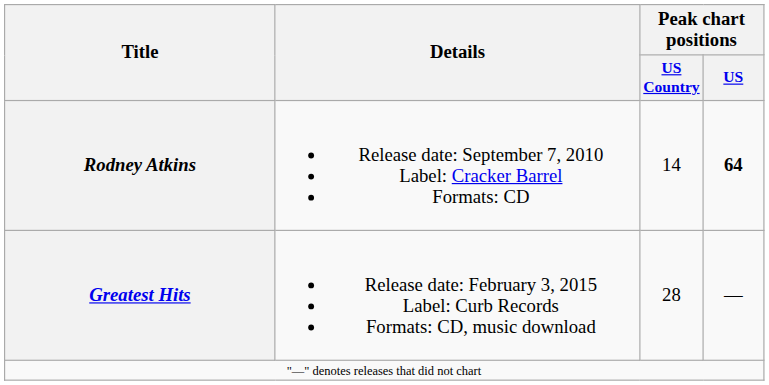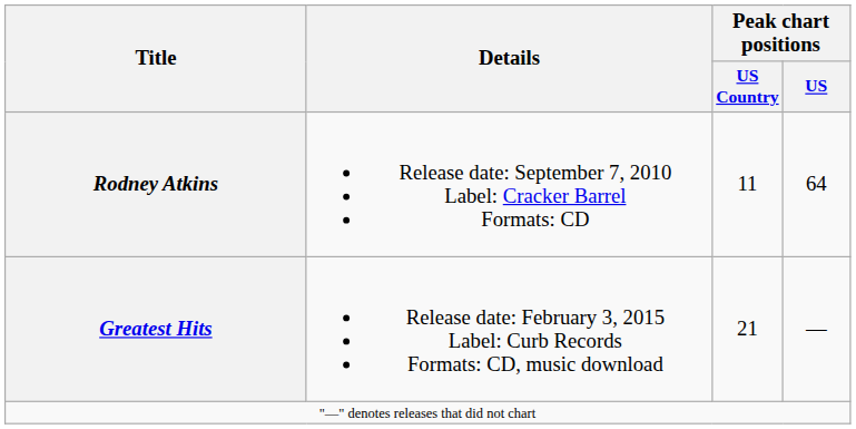Rodney Atkins | Peak chart positions / US Country: 14 -> 11
Rodney Atkins | Peak chart positions / US: bold -> normal
Greatest Hits | Peak chart positions / US Country: 28 -> 21
